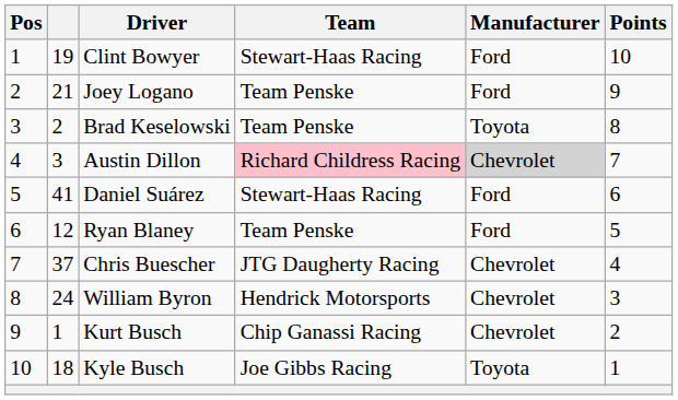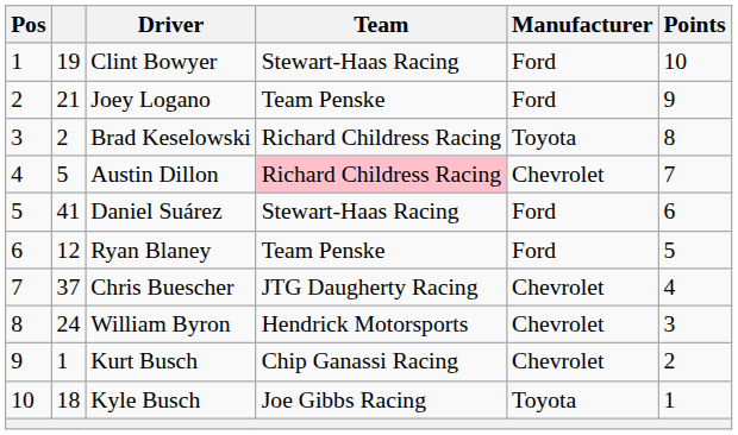Brad Keselowski | Team: Team Penske -> Richard Childress Racing
Austin Dillon | column 2: 3 -> 5
Austin Dillon | Manufacturer: lightgrey background -> no background
